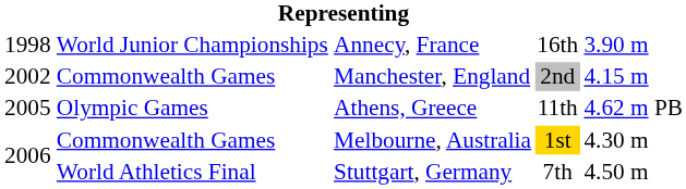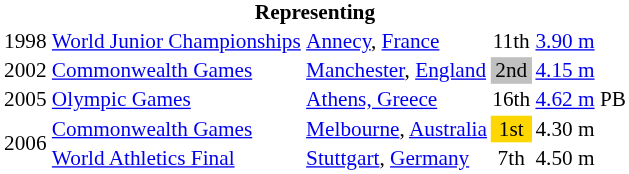Annecy, France | column 4: 16th -> 11th
Athens, Greece | column 4: 11th -> 16th
